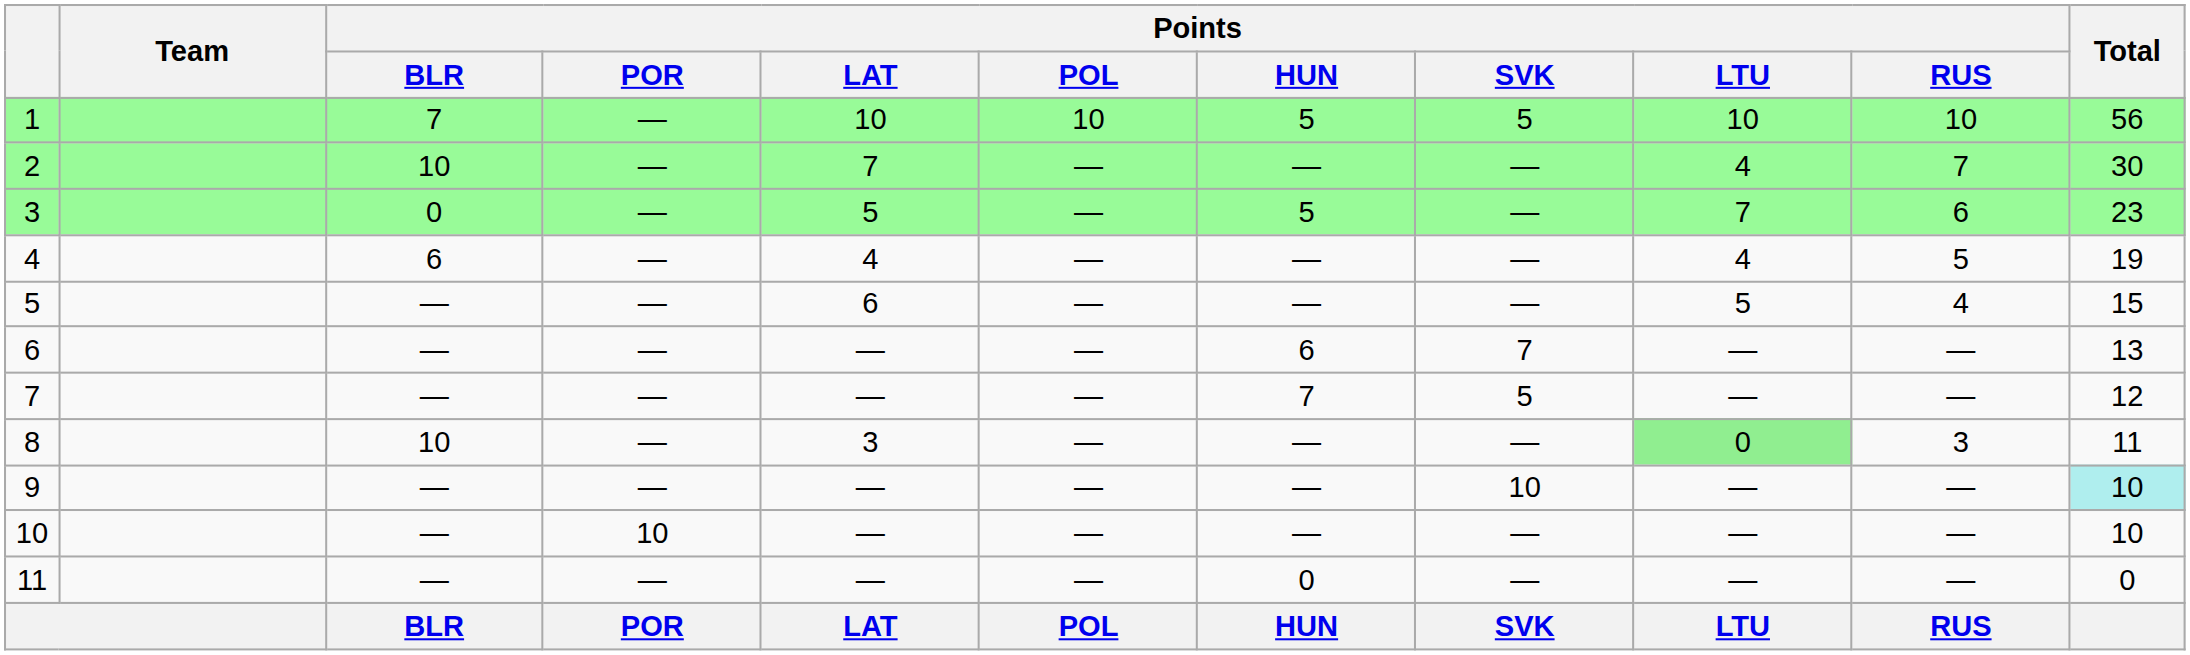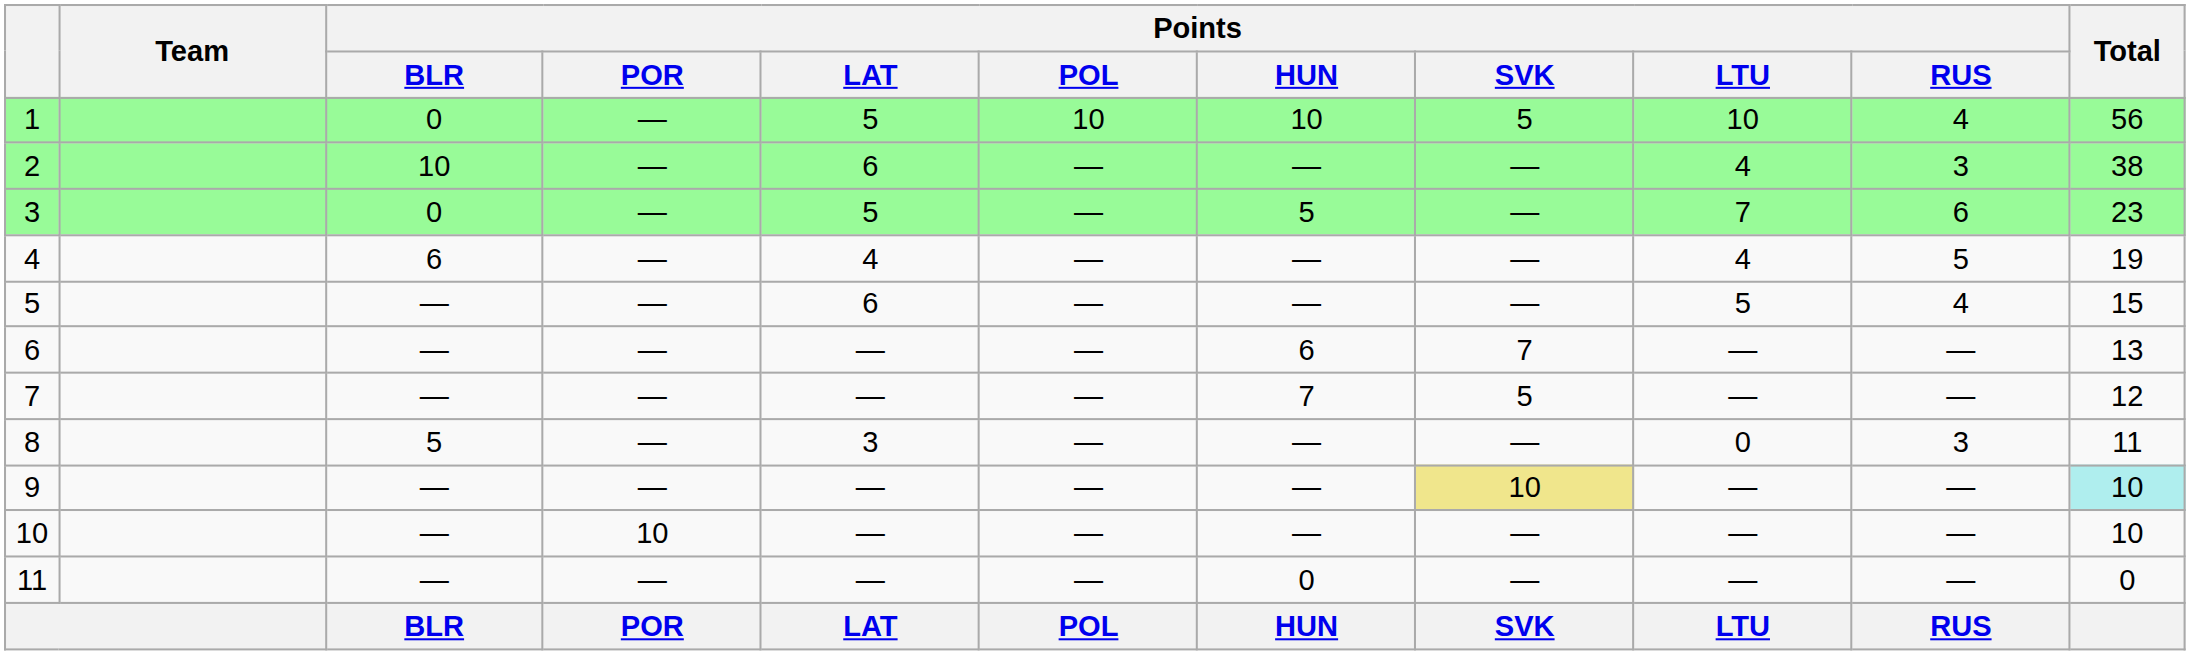1 | Points / BLR: 7 -> 0
1 | Points / LAT: 10 -> 5
1 | Points / HUN: 5 -> 10
1 | Points / RUS: 10 -> 4
2 | Points / LAT: 7 -> 6
2 | Points / RUS: 7 -> 3
2 | Total: 30 -> 38
8 | Points / BLR: 10 -> 5
8 | Points / LTU: lightgreen background -> no background
9 | Points / SVK: no background -> khaki background
